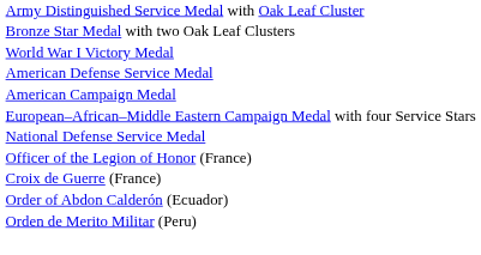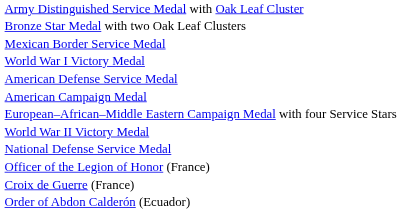+ row: Mexican Border Service Medal
+ row: World War II Victory Medal
- row: Orden de Merito Militar (Peru)
